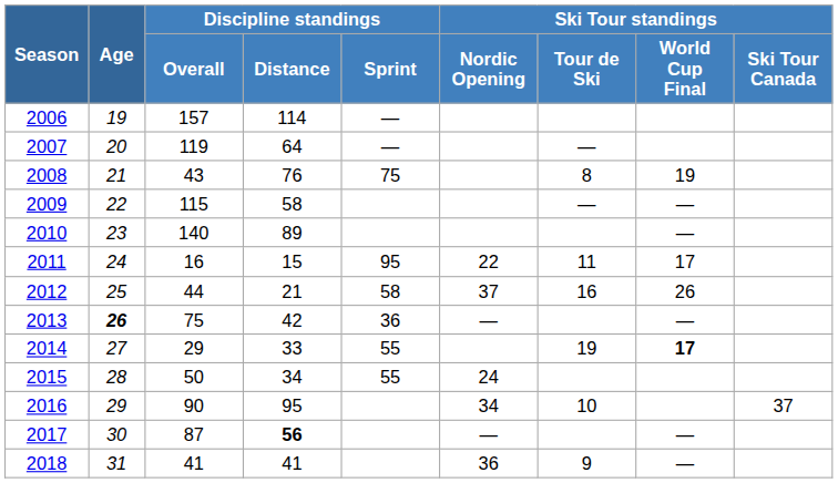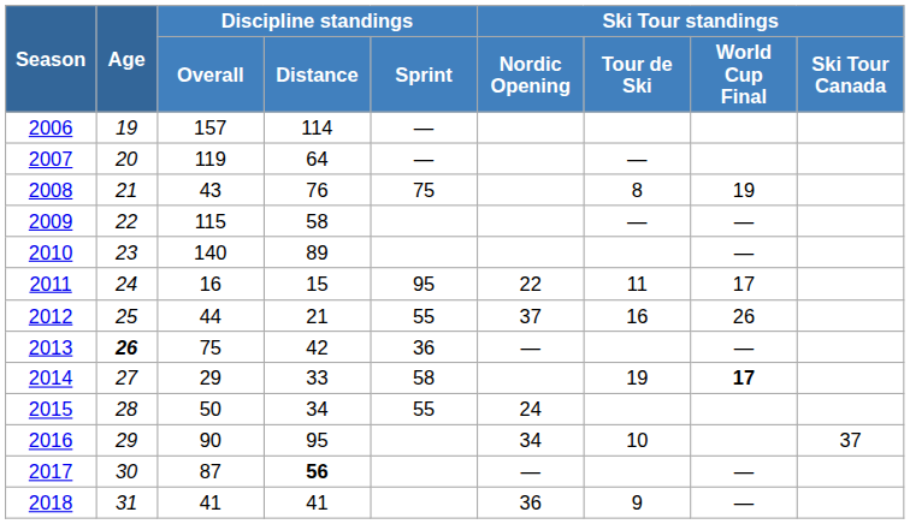2012 | Discipline standings / Sprint: 58 -> 55
2014 | Discipline standings / Sprint: 55 -> 58
